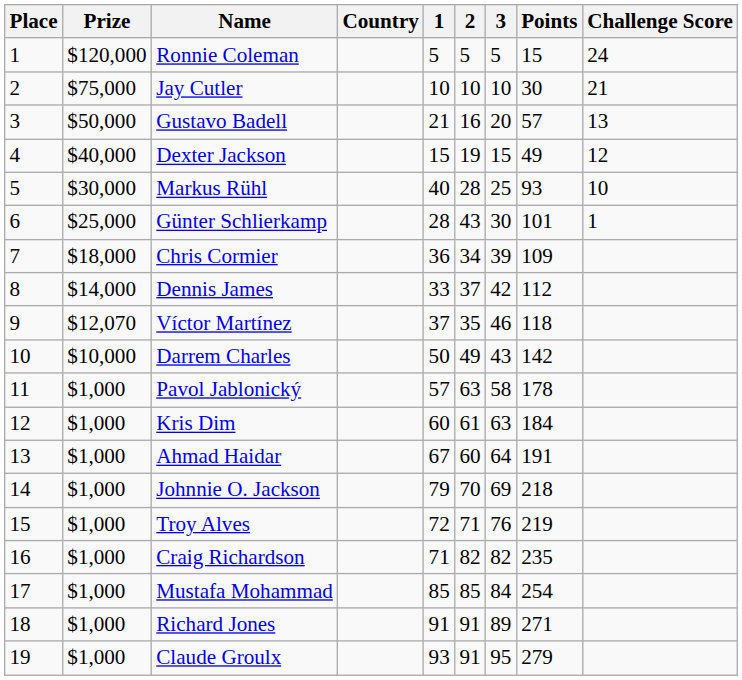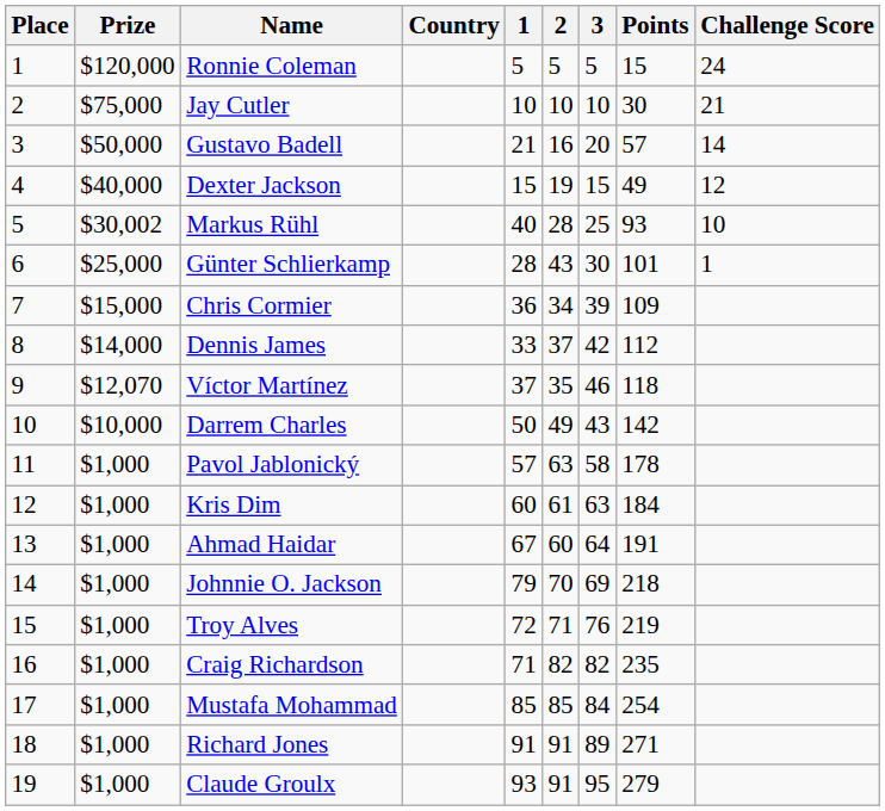Gustavo Badell | Challenge Score: 13 -> 14
Markus Rühl | Prize: $30,000 -> $30,002
Chris Cormier | Prize: $18,000 -> $15,000
